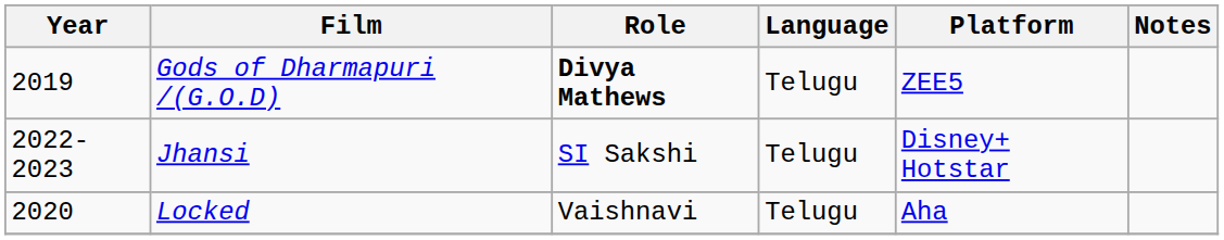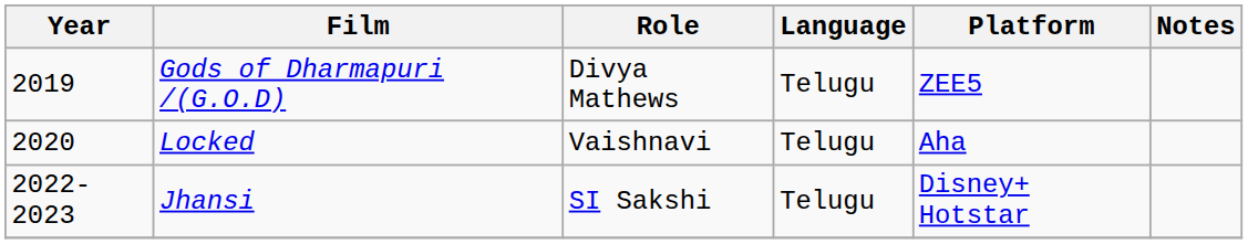Gods of Dharmapuri /(G.O.D) | Role: bold -> normal
rows swapped: Locked <-> Jhansi
